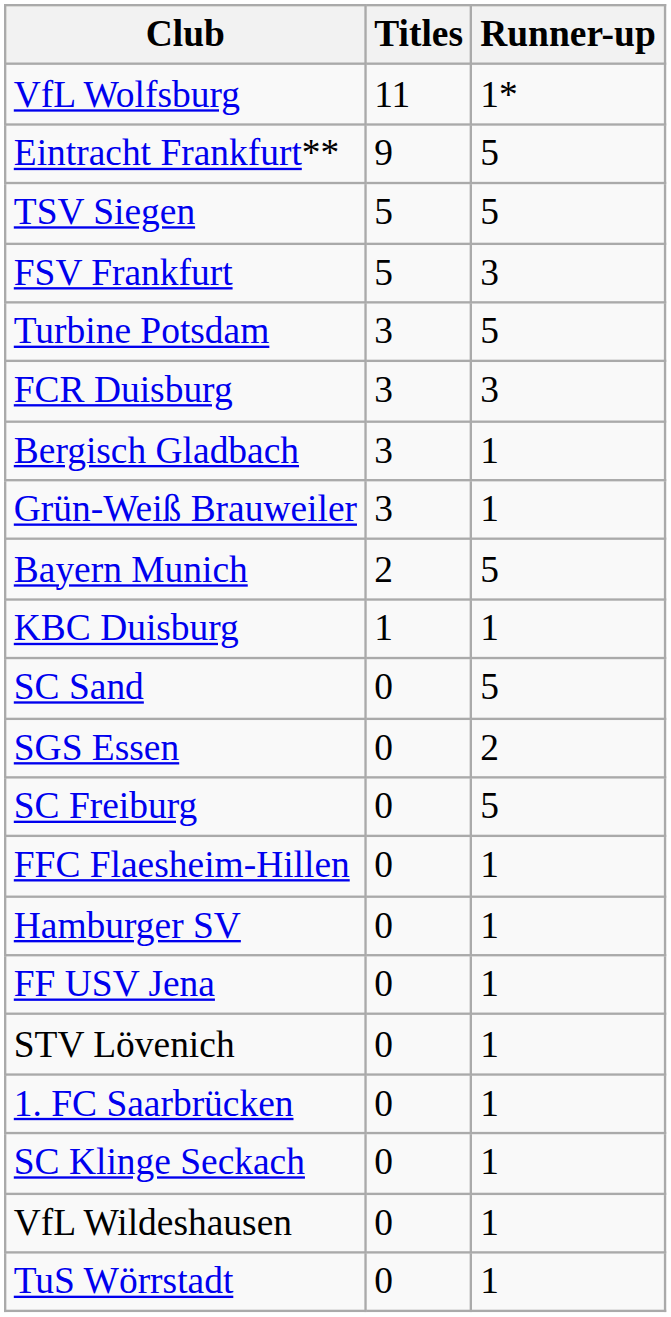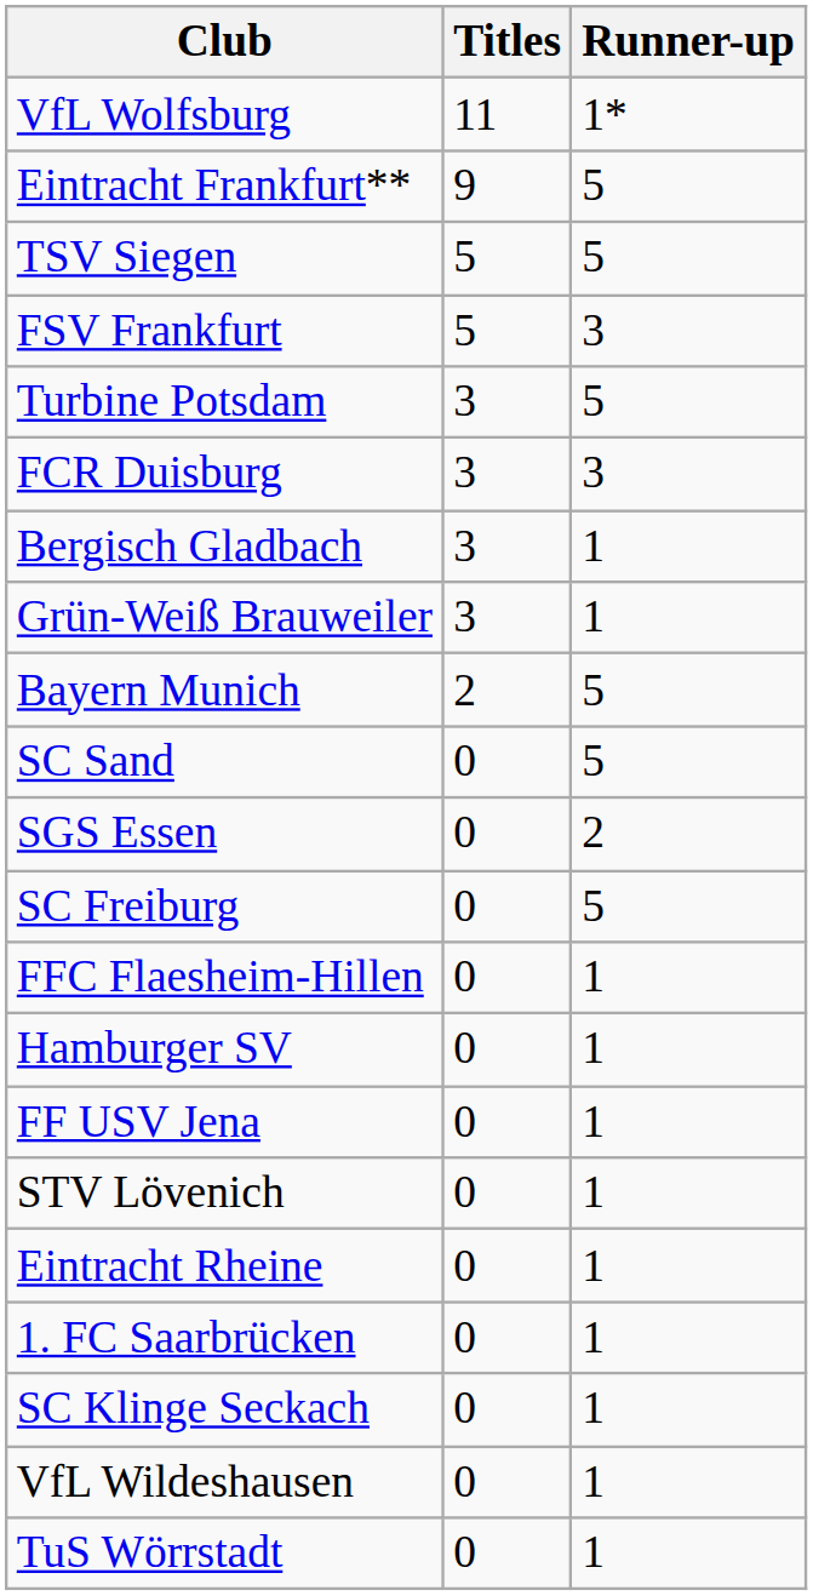- row: KBC Duisburg | 1 | 1
+ row: Eintracht Rheine | 0 | 1
